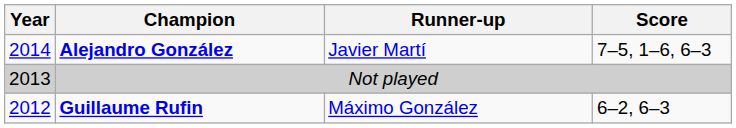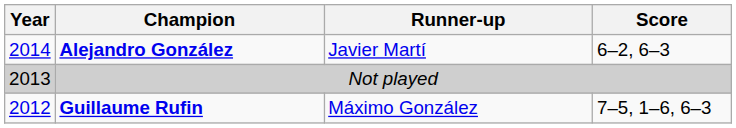Alejandro González | Score: 7–5, 1–6, 6–3 -> 6–2, 6–3
Guillaume Rufin | Score: 6–2, 6–3 -> 7–5, 1–6, 6–3
